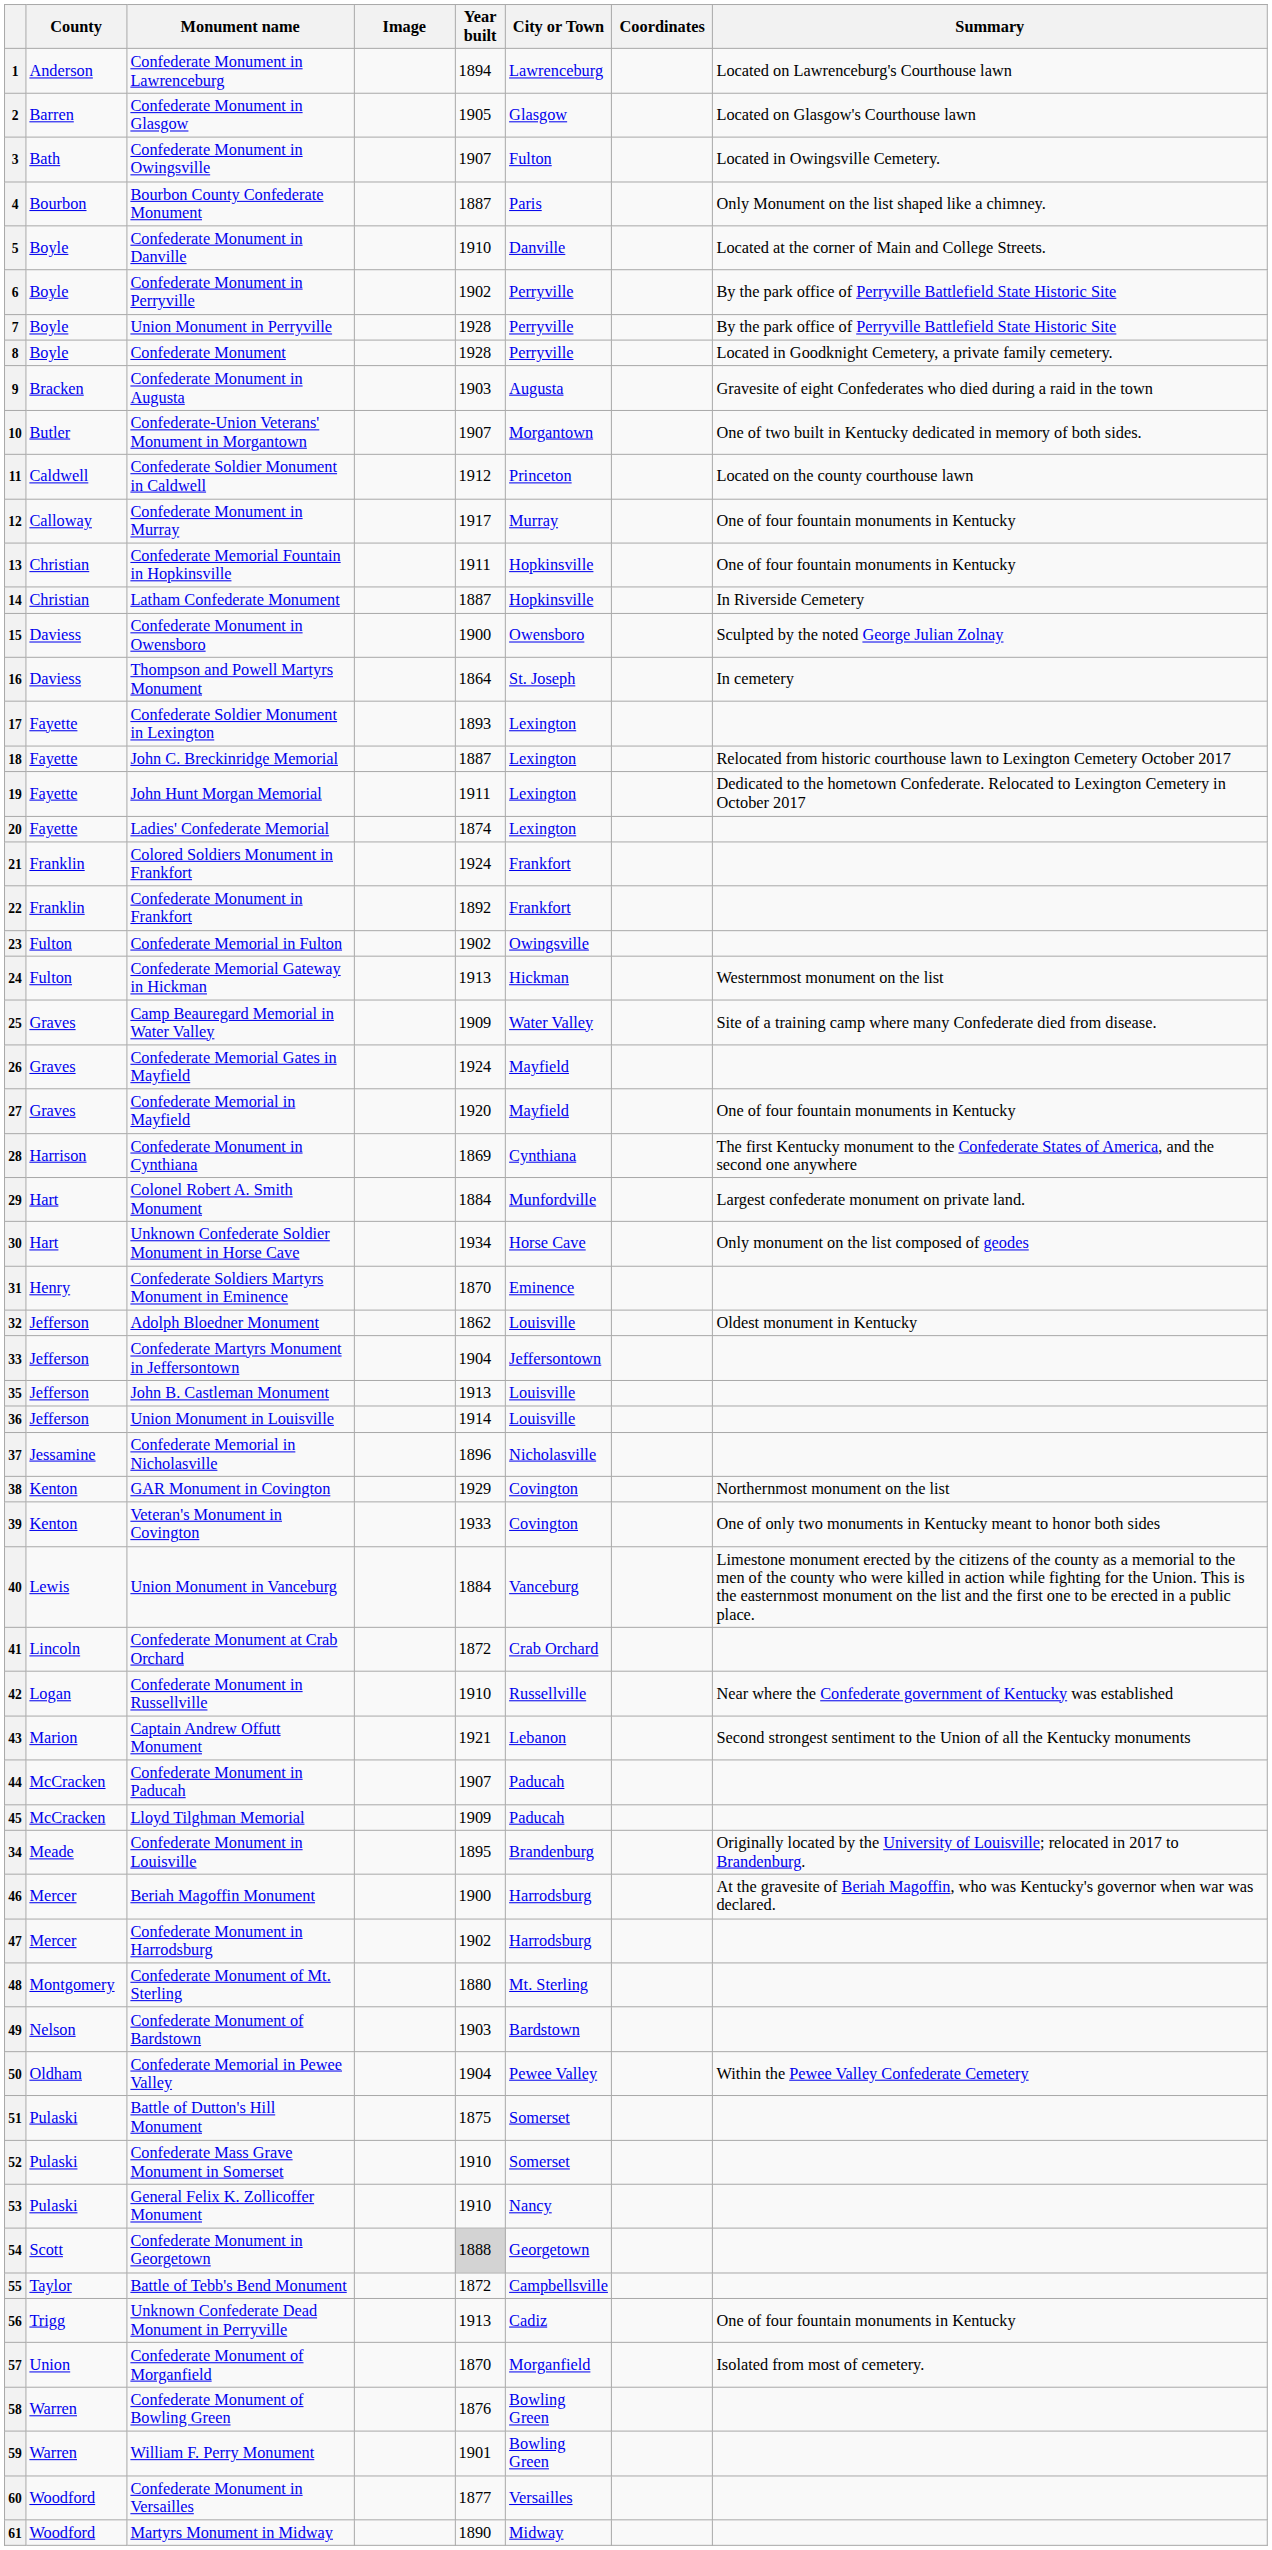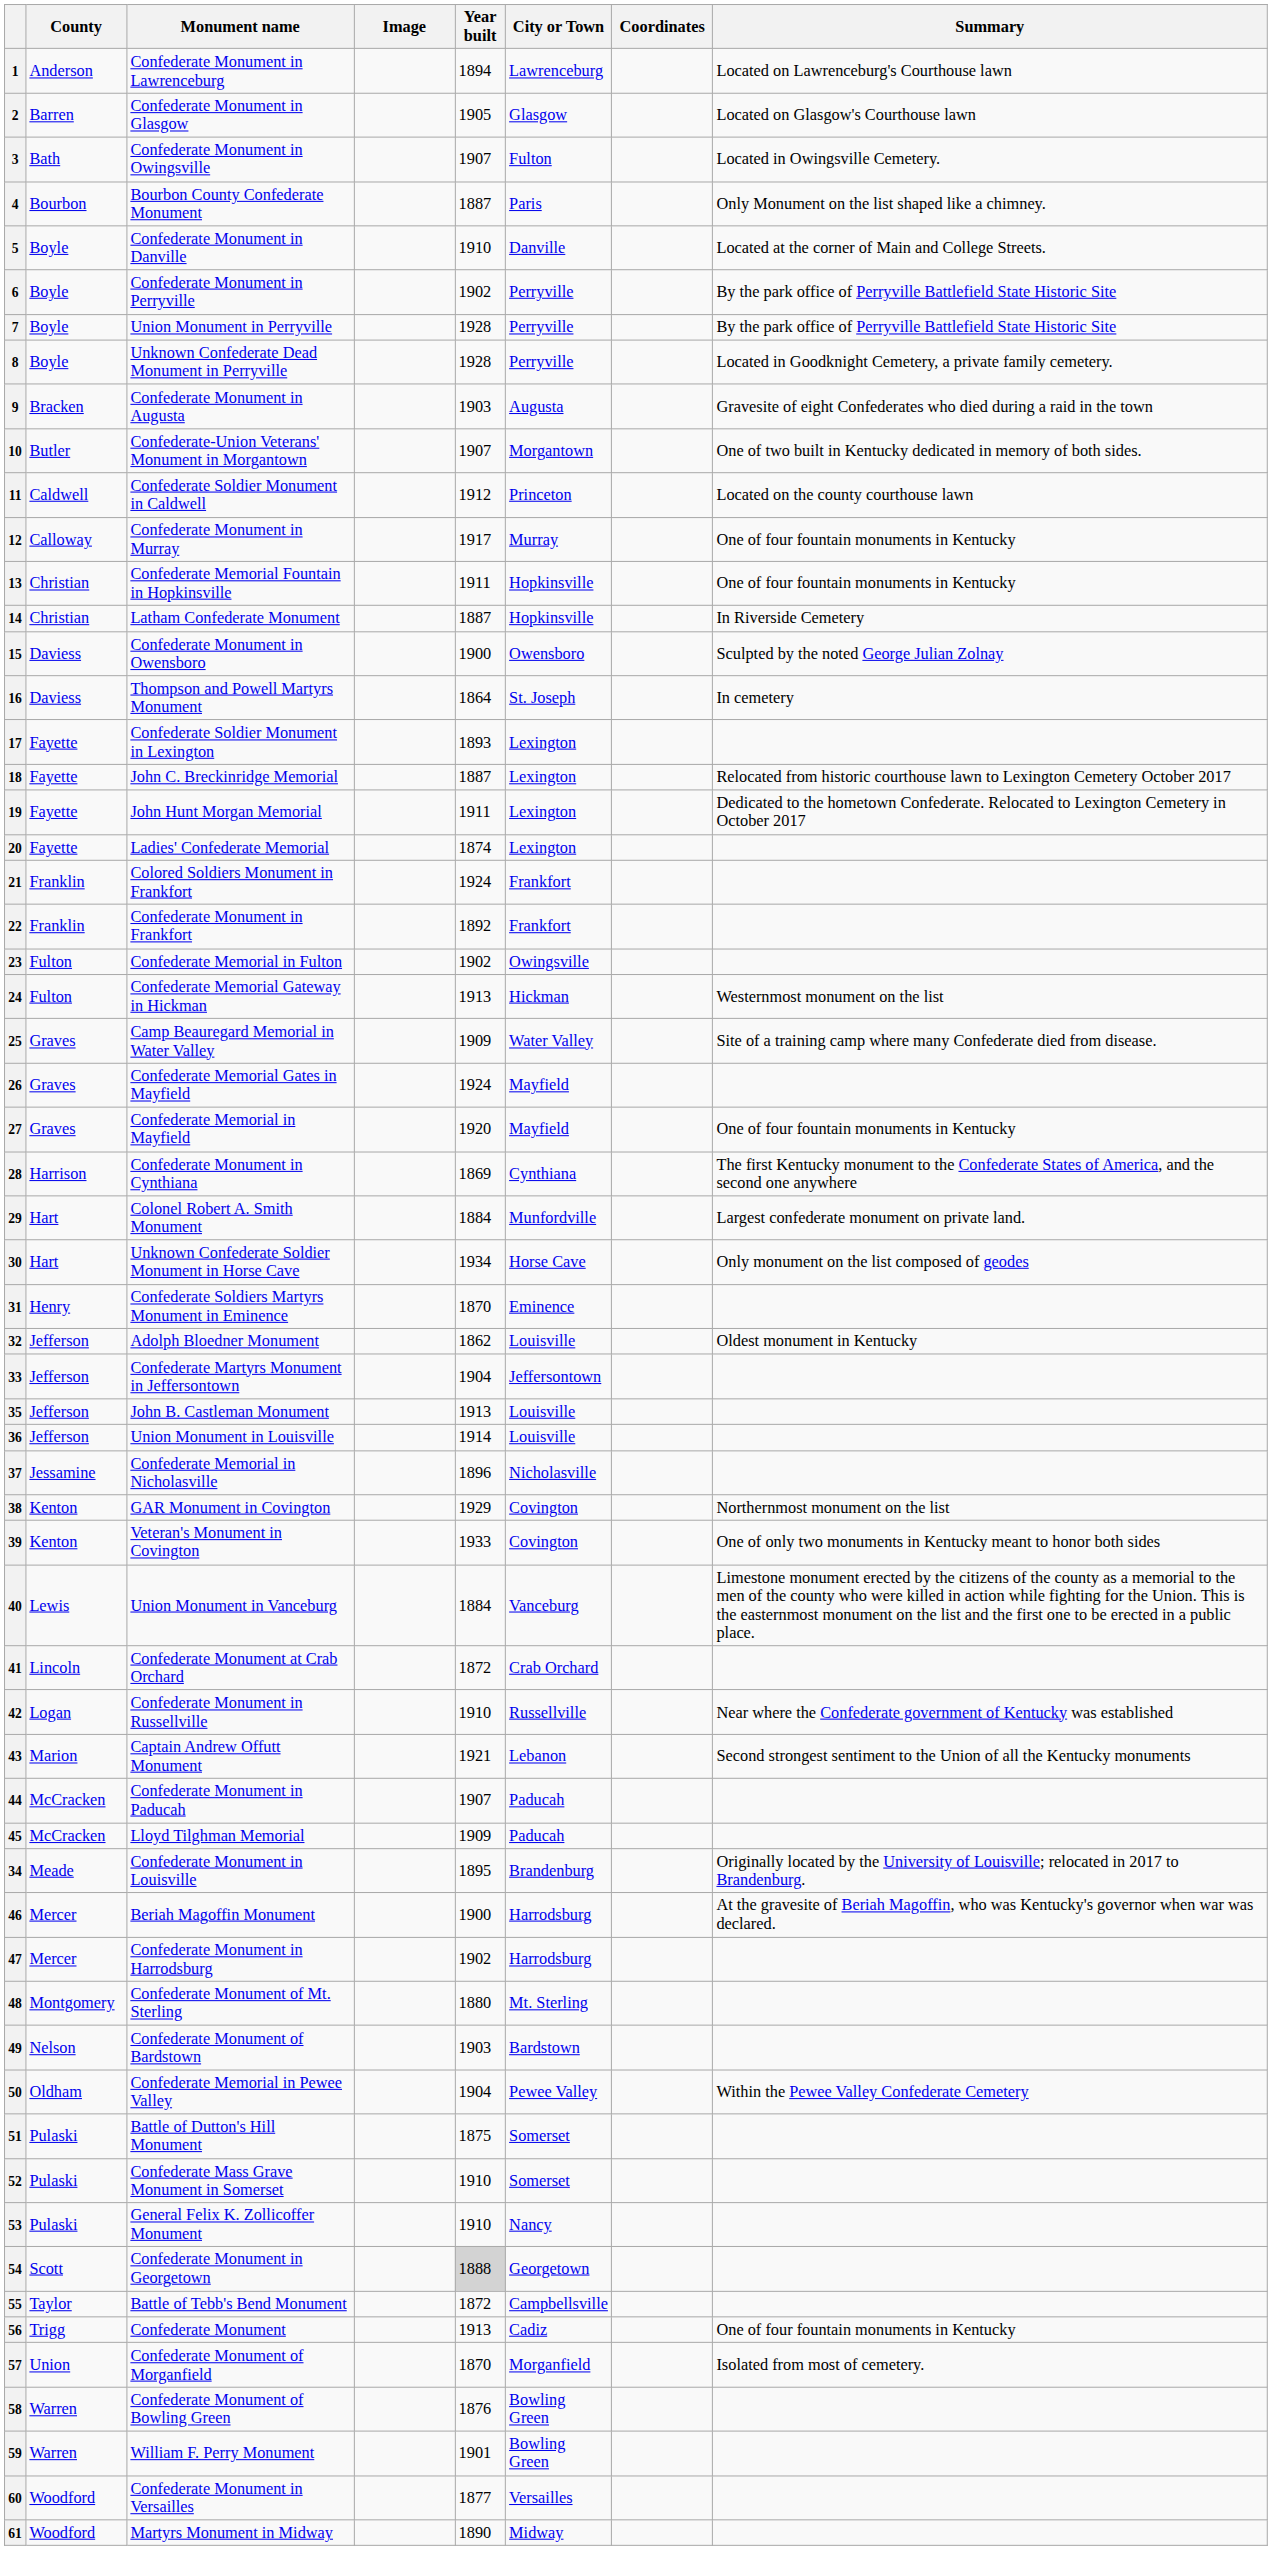8 | Monument name: Confederate Monument -> Unknown Confederate Dead Monument in Perryville
56 | Monument name: Unknown Confederate Dead Monument in Perryville -> Confederate Monument
